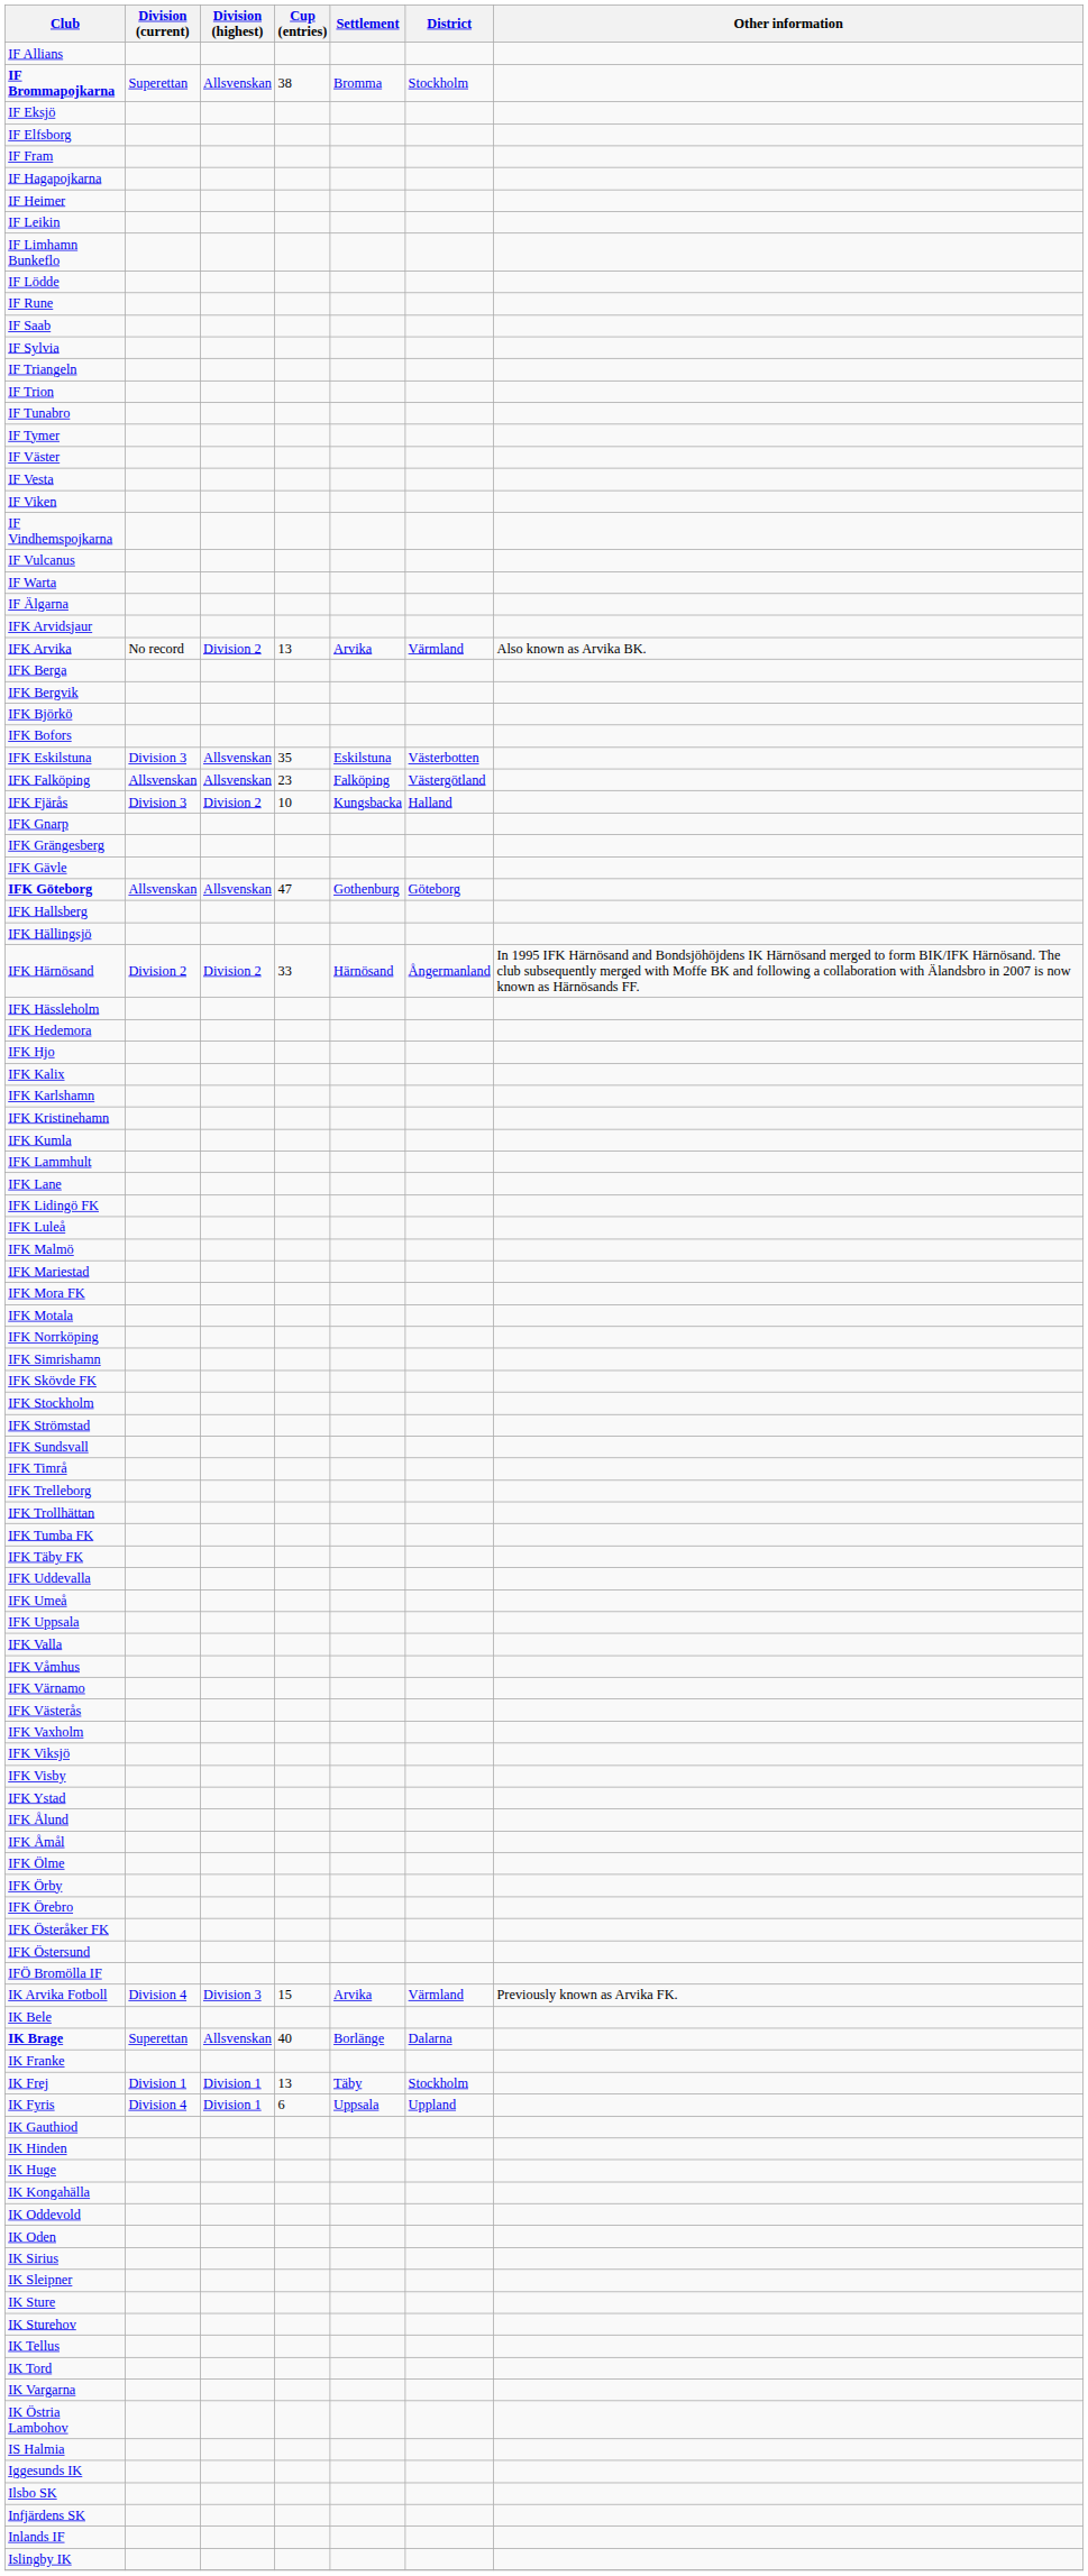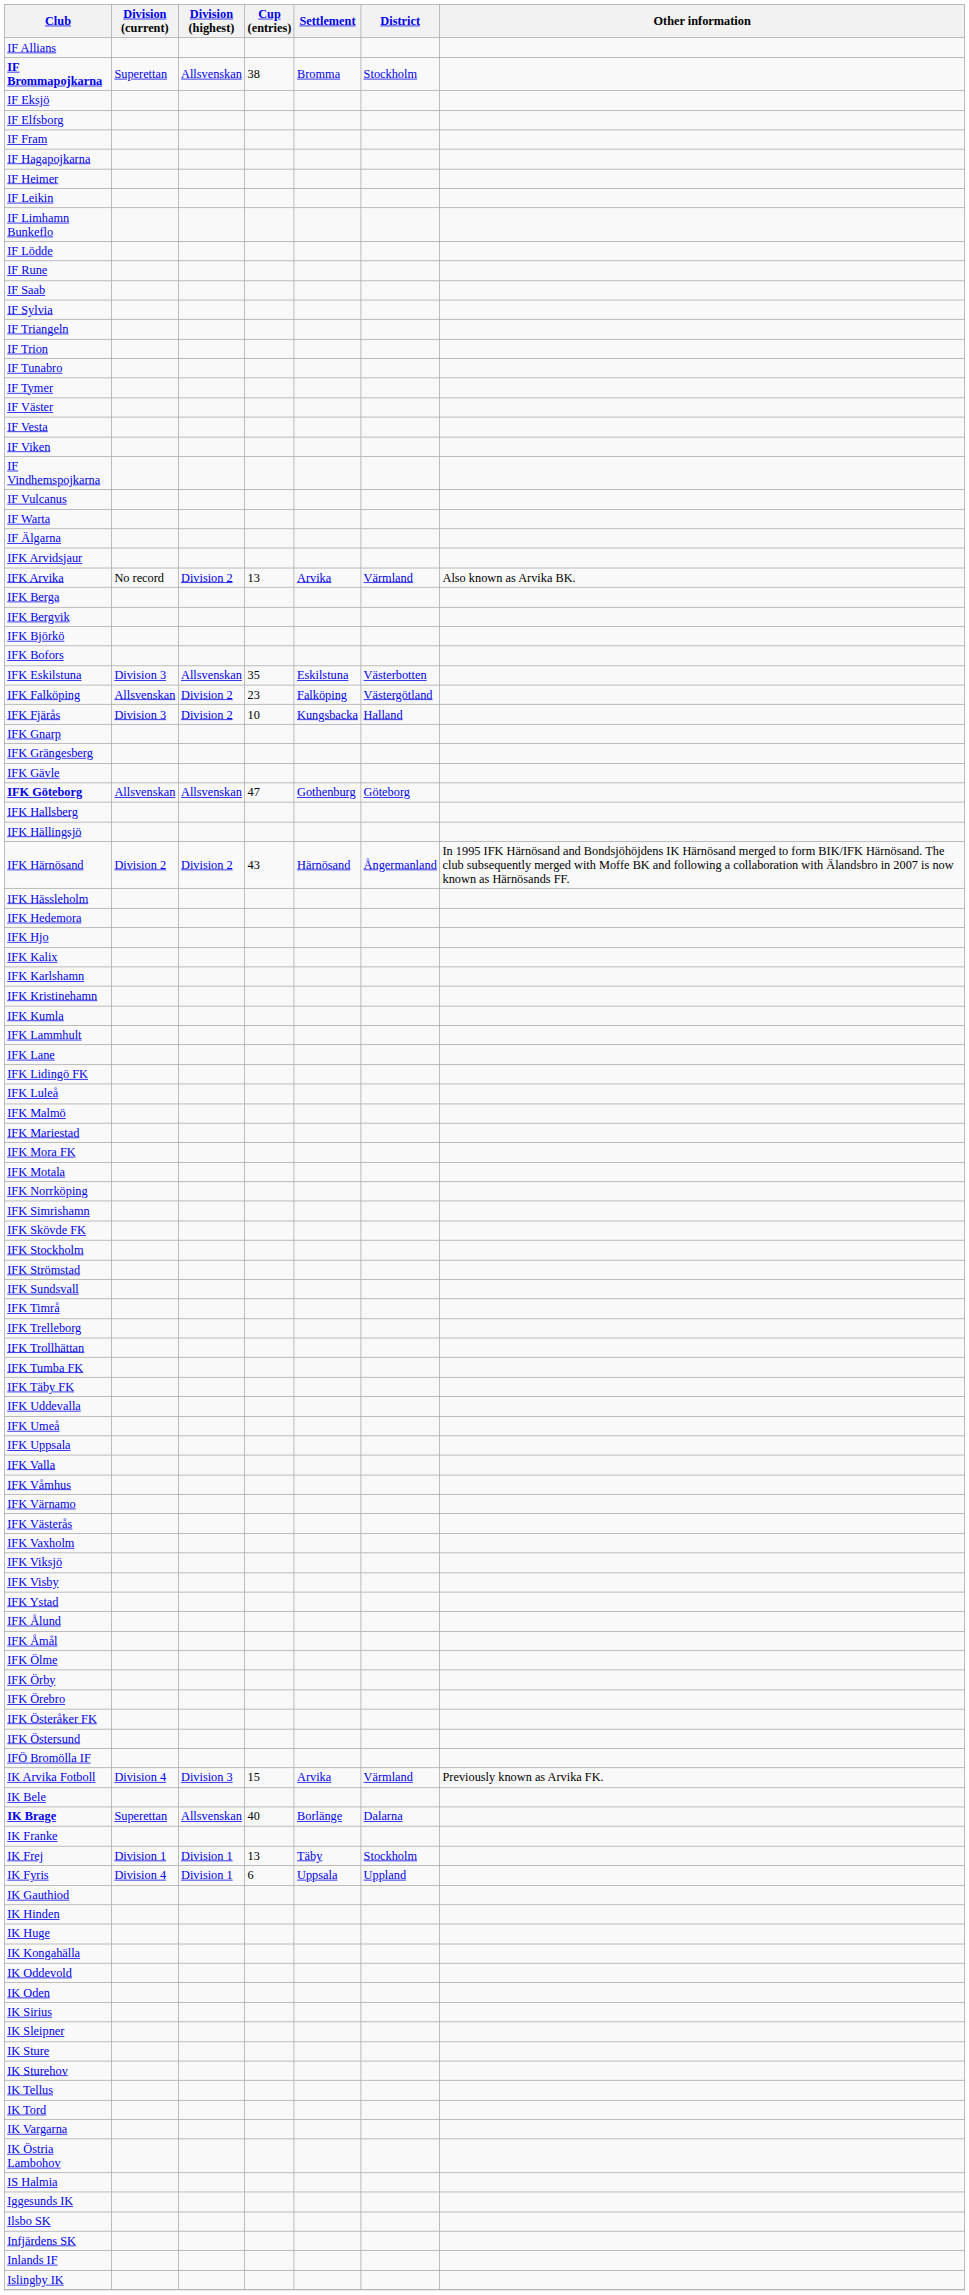IFK Falköping | Division (highest): Allsvenskan -> Division 2
IFK Härnösand | Cup (entries): 33 -> 43
